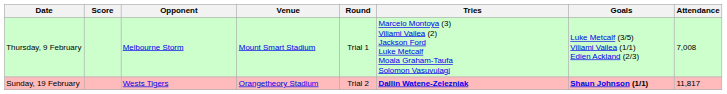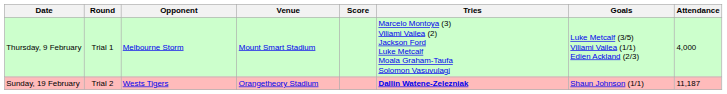columns swapped: Round <-> Score
Thursday, 9 February | Attendance: 7,008 -> 4,000
Sunday, 19 February | Goals: bold -> normal
Sunday, 19 February | Attendance: 11,817 -> 11,187
